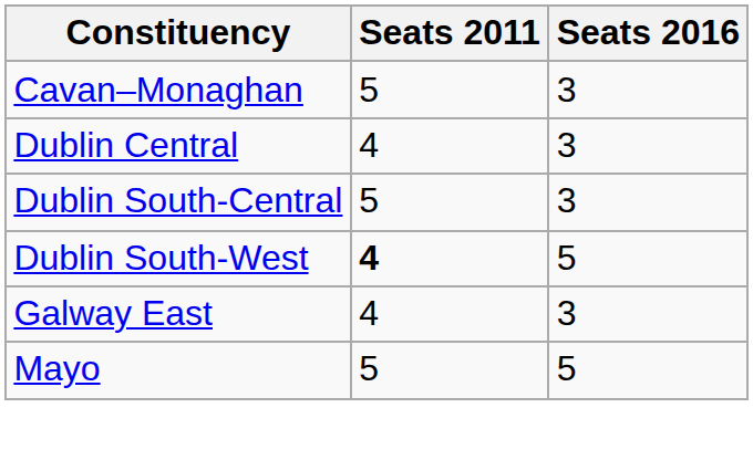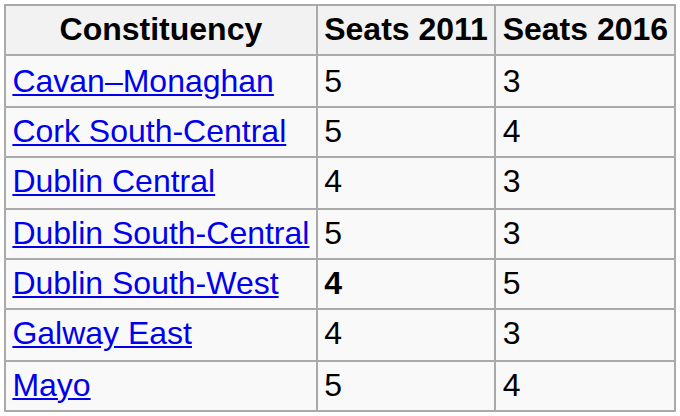+ row: Cork South-Central | 5 | 4
Mayo | Seats 2016: 5 -> 4
